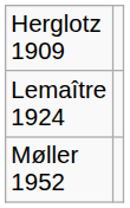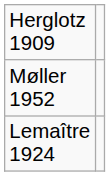rows swapped: Lemaître 1924 <-> Møller 1952
